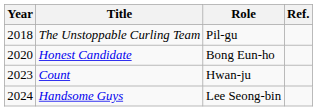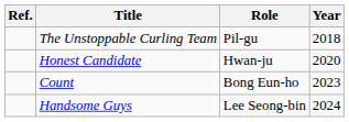columns swapped: Year <-> Ref.
Honest Candidate | Role: Bong Eun-ho -> Hwan-ju
Count | Role: Hwan-ju -> Bong Eun-ho
